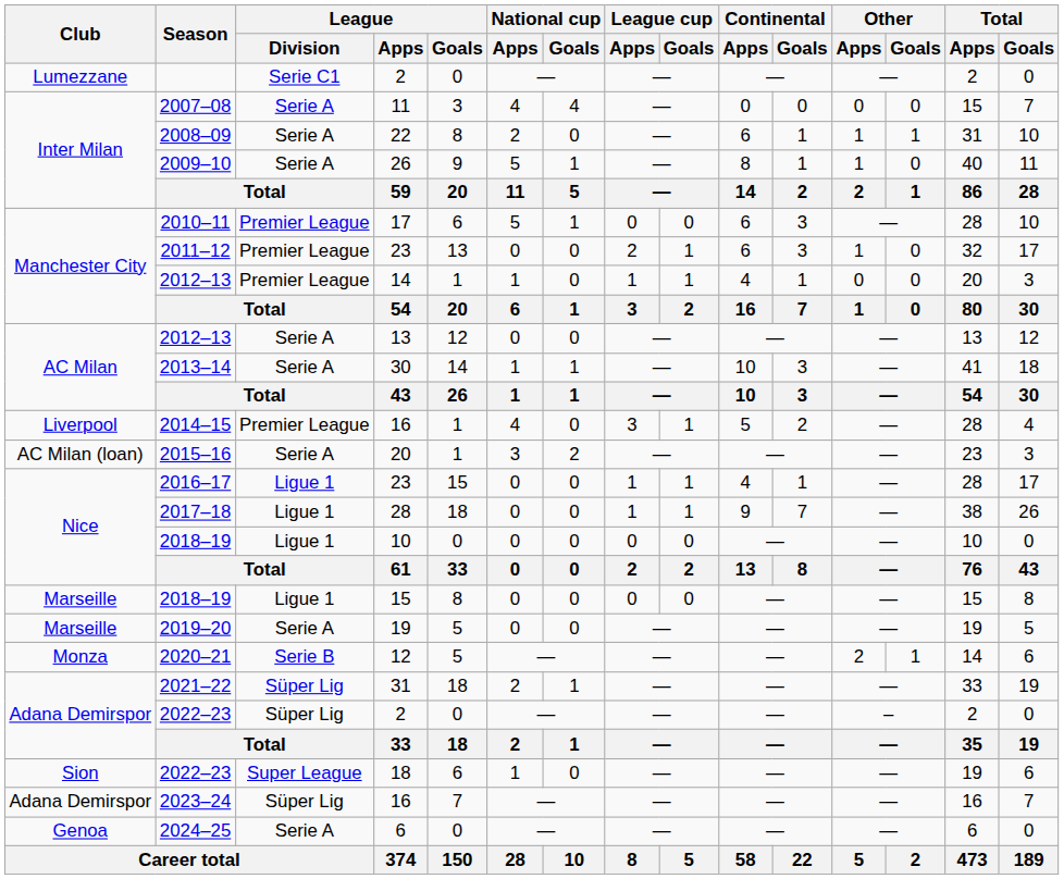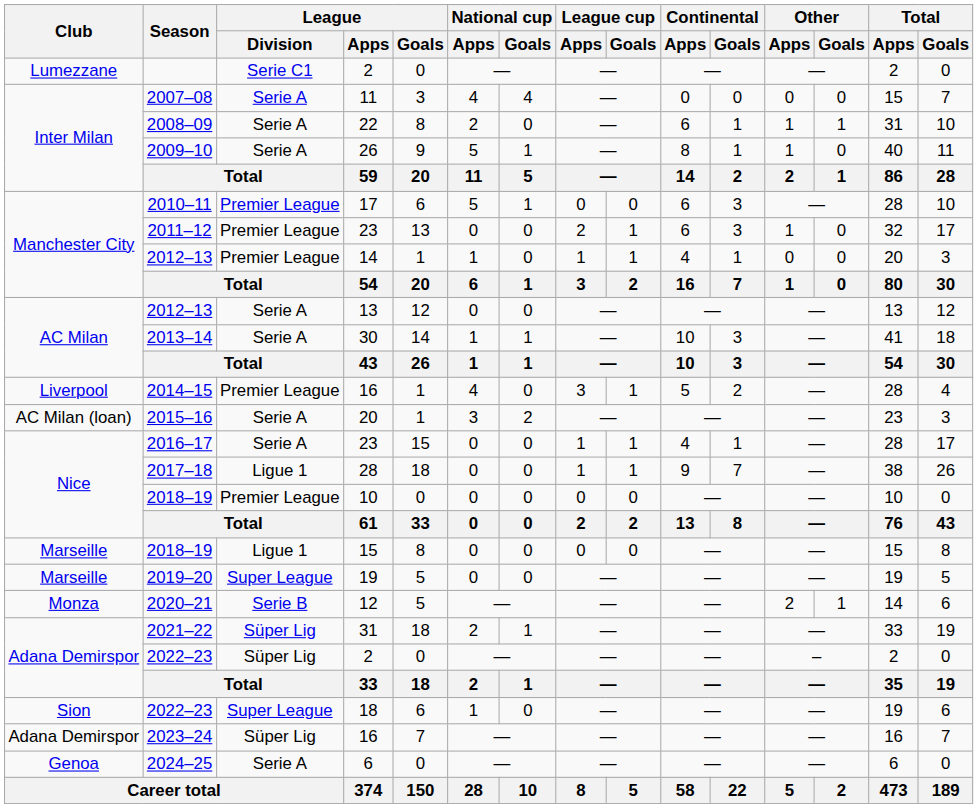2016–17 | League / Division: Ligue 1 -> Serie A
2018–19 / 10 | League / Division: Ligue 1 -> Premier League
2019–20 | League / Division: Serie A -> Super League
